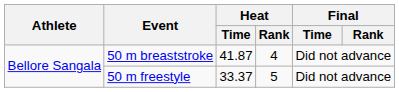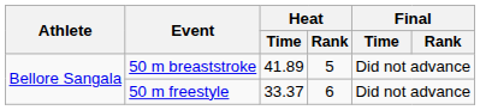50 m breaststroke | Heat / Time: 41.87 -> 41.89
50 m breaststroke | Heat / Rank: 4 -> 5
50 m freestyle | Heat / Rank: 5 -> 6
